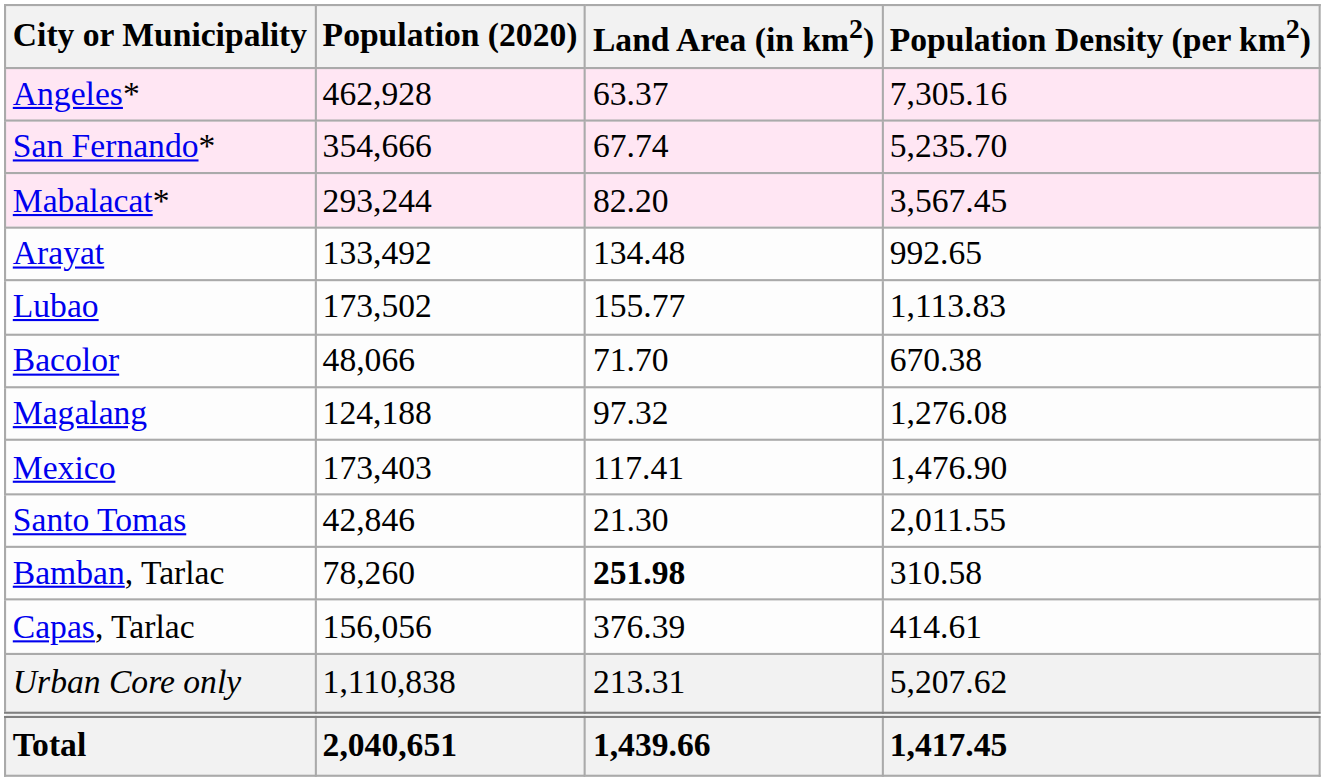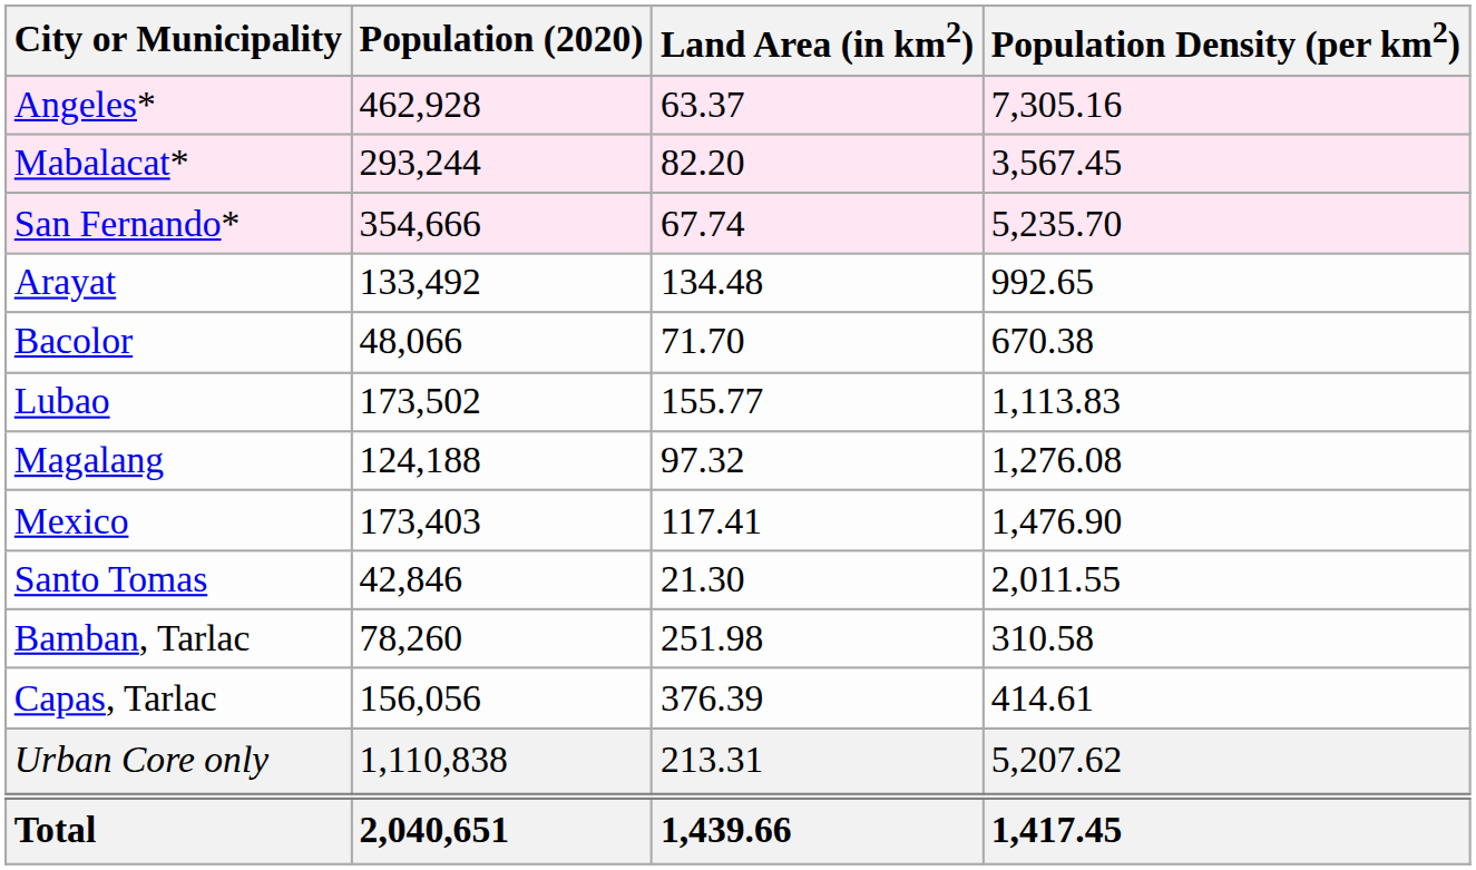rows swapped: San Fernando* <-> Mabalacat*
rows swapped: Bacolor <-> Lubao
Bamban, Tarlac | Land Area (in km2): bold -> normal
